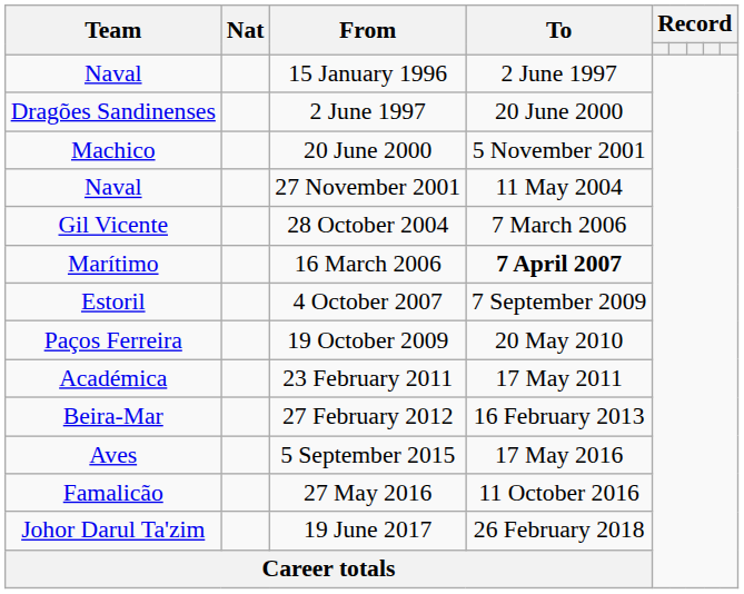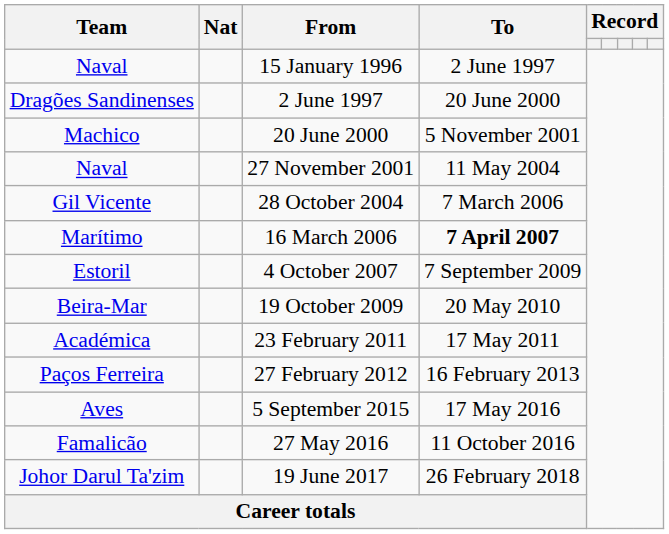19 October 2009 | Team: Paços Ferreira -> Beira-Mar
27 February 2012 | Team: Beira-Mar -> Paços Ferreira
